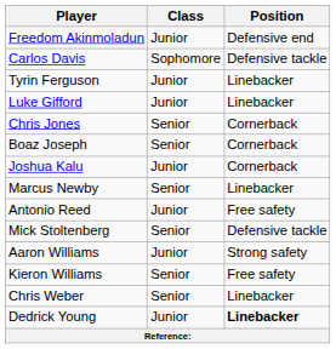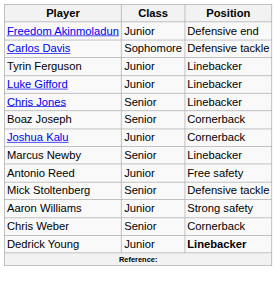Chris Jones | Position: Cornerback -> Linebacker
- row: Kieron Williams | Senior | Free safety
Chris Weber | Position: Linebacker -> Cornerback
